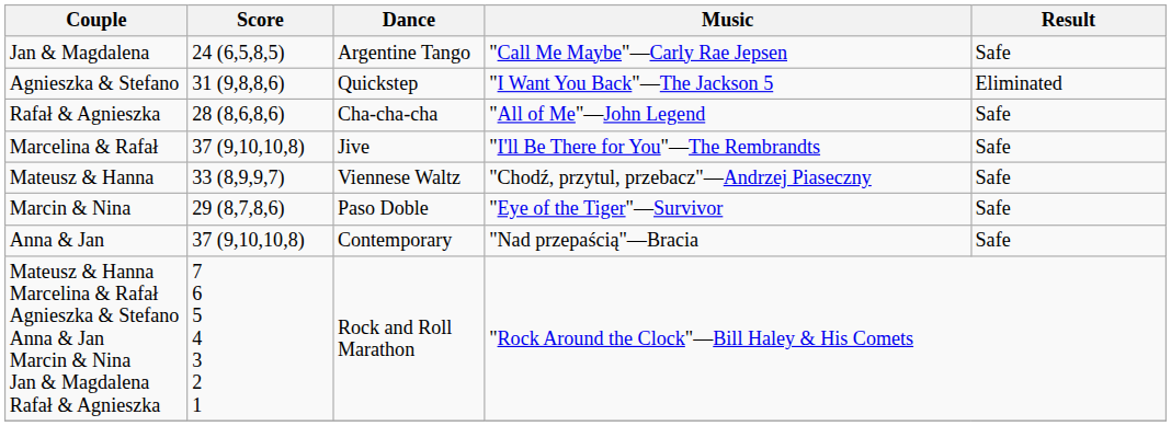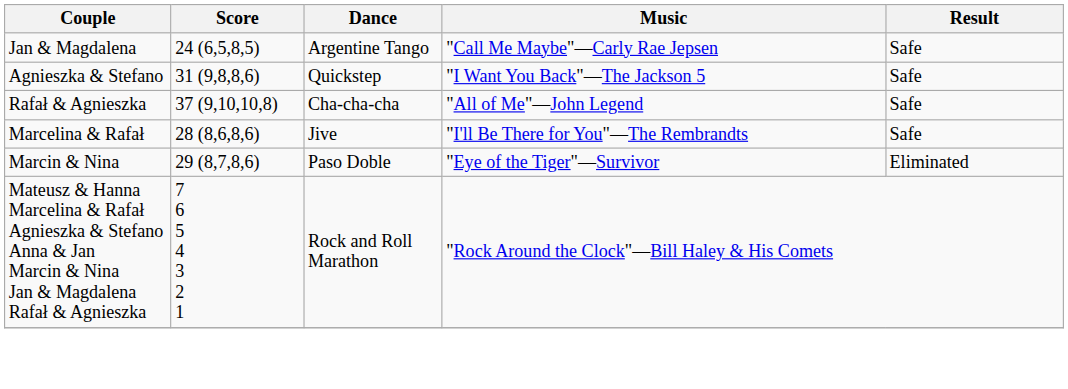Agnieszka & Stefano | Result: Eliminated -> Safe
Rafał & Agnieszka | Score: 28 (8,6,8,6) -> 37 (9,10,10,8)
Marcelina & Rafał | Score: 37 (9,10,10,8) -> 28 (8,6,8,6)
- row: Mateusz & Hanna | 33 (8,9,9,7) | Viennese Waltz | "Chodź, przytul, przebacz"—Andrzej Piaseczny | Safe
Marcin & Nina | Result: Safe -> Eliminated
- row: Anna & Jan | 37 (9,10,10,8) | Contemporary | "Nad przepaścią"—Bracia | Safe
